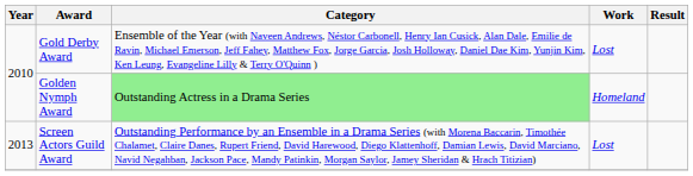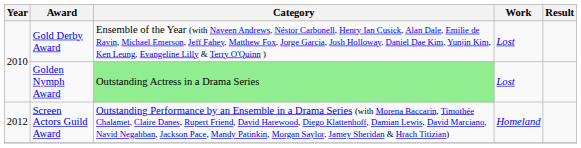Golden Nymph Award | Work: Homeland -> Lost
Screen Actors Guild Award | Year: 2013 -> 2012
Screen Actors Guild Award | Work: Lost -> Homeland
